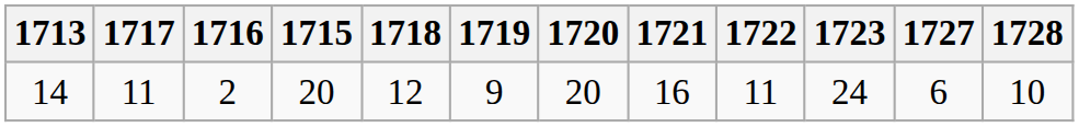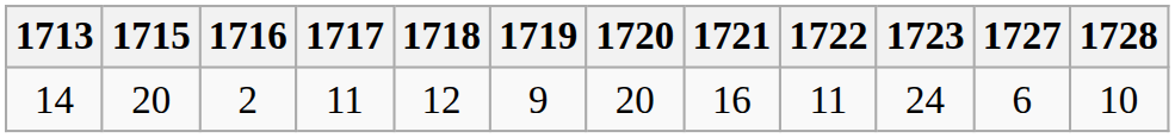columns swapped: 1715 <-> 1717
